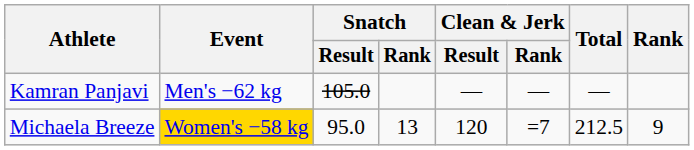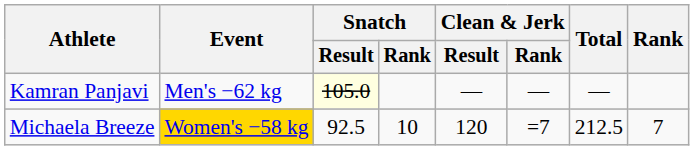Kamran Panjavi | Snatch / Result: no background -> lightyellow background
Michaela Breeze | Snatch / Result: 95.0 -> 92.5
Michaela Breeze | Snatch / Rank: 13 -> 10
Michaela Breeze | Rank: 9 -> 7
